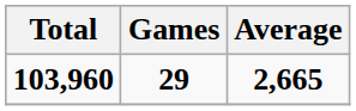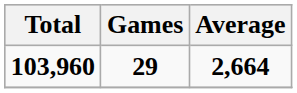103,960 | Average: 2,665 -> 2,664
